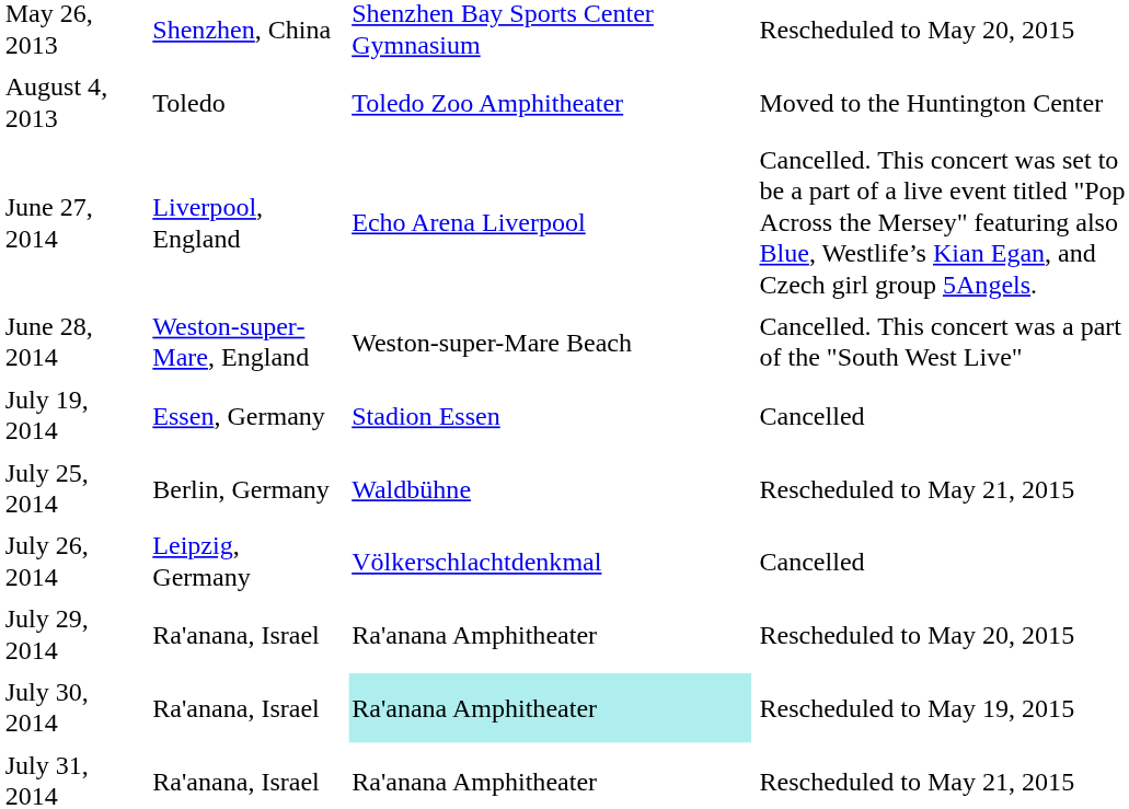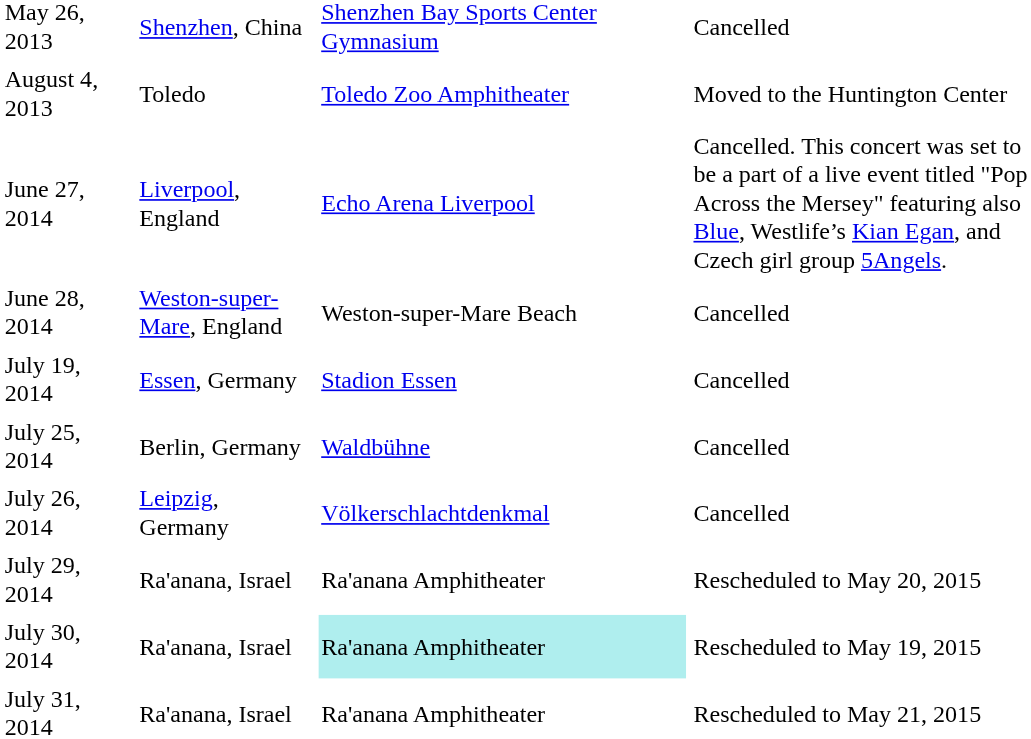May 26, 2013 | column 4: Rescheduled to May 20, 2015 -> Cancelled
June 28, 2014 | column 4: Cancelled. This concert was a part of the "South West Live" -> Cancelled
July 25, 2014 | column 4: Rescheduled to May 21, 2015 -> Cancelled
